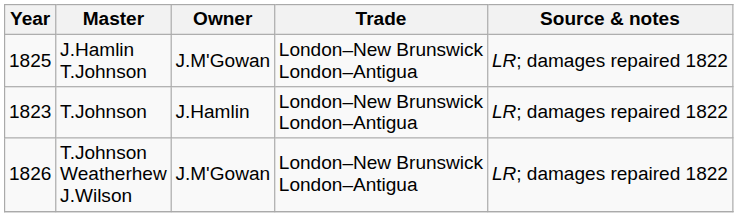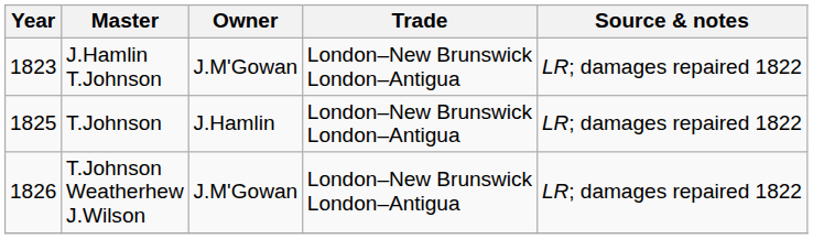J.Hamlin T.Johnson | Year: 1825 -> 1823
T.Johnson | Year: 1823 -> 1825
